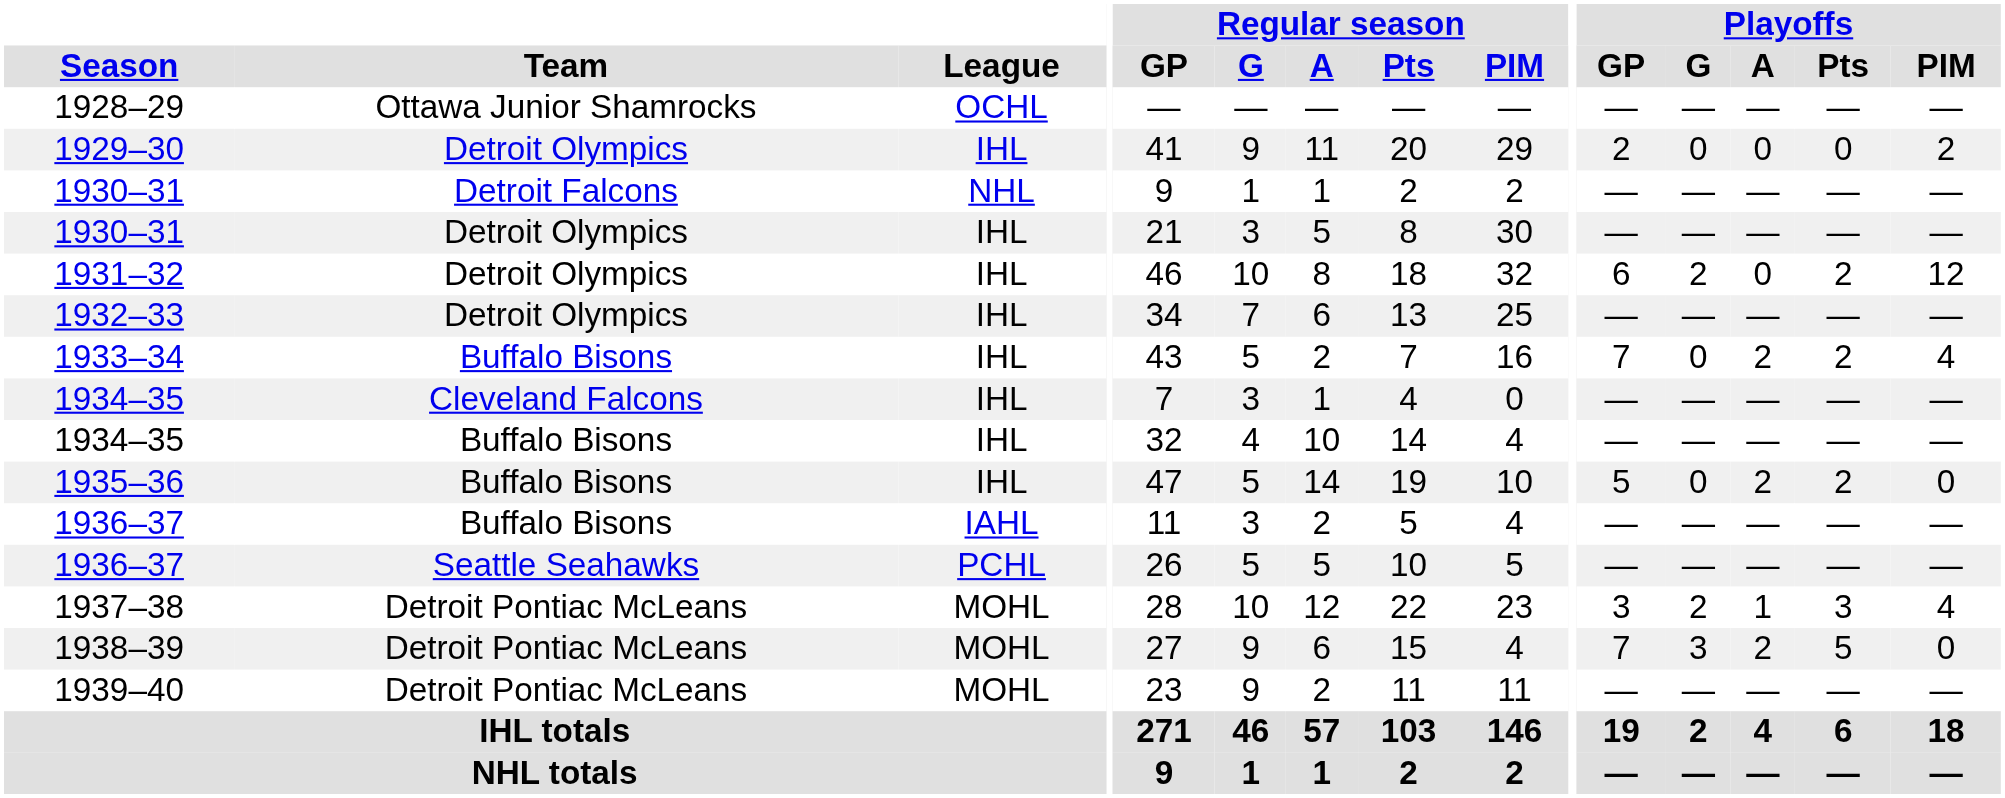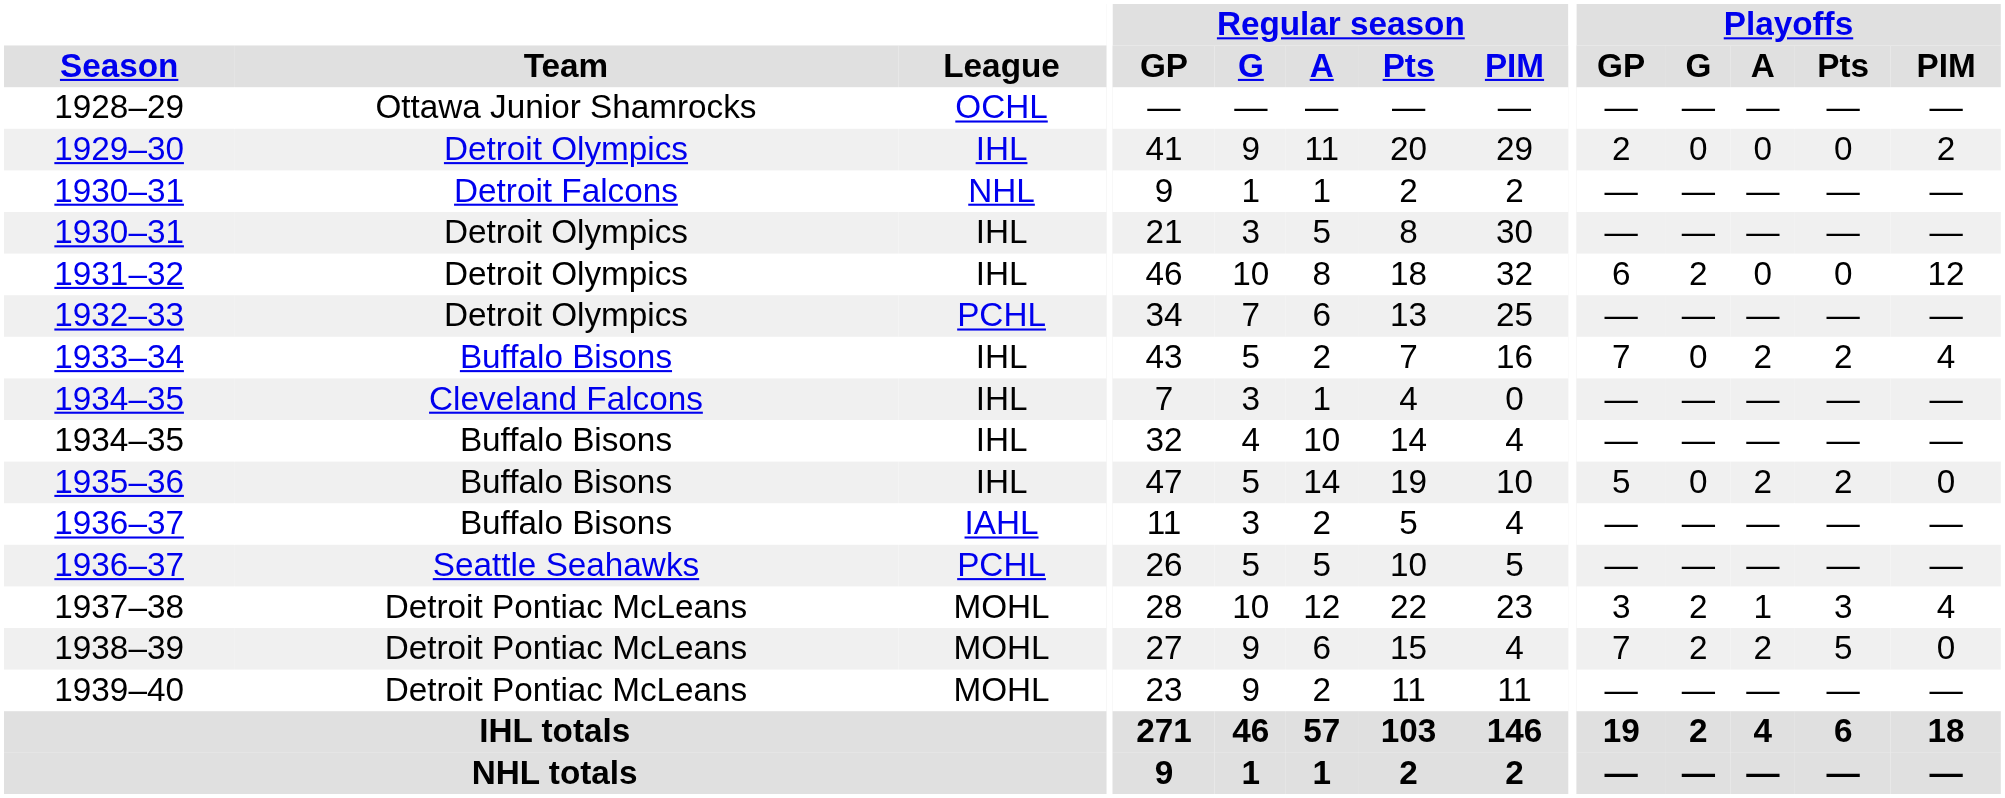1931–32 | Playoffs / Pts: 2 -> 0
1932–33 | League: IHL -> PCHL
1938–39 | Playoffs / G: 3 -> 2
